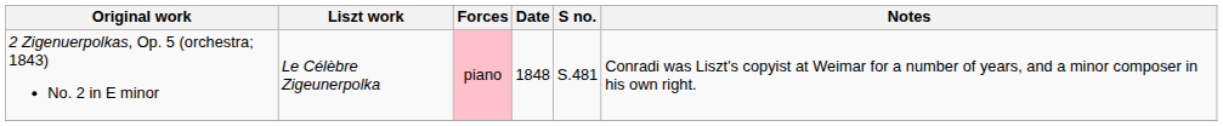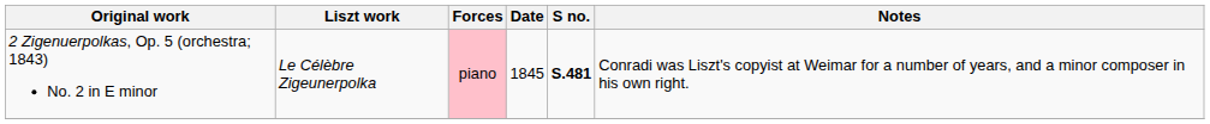2 Zigenuerpolkas, Op. 5 (orchestra; 1843) No. 2 in E minor | Date: 1848 -> 1845
2 Zigenuerpolkas, Op. 5 (orchestra; 1843) No. 2 in E minor | S no.: normal -> bold
